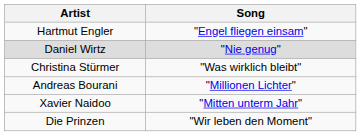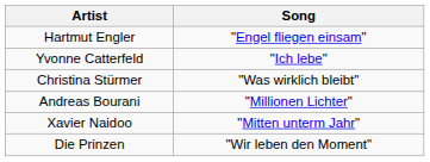+ row: Yvonne Catterfeld | "Ich lebe"
- row: Daniel Wirtz | "Nie genug"
